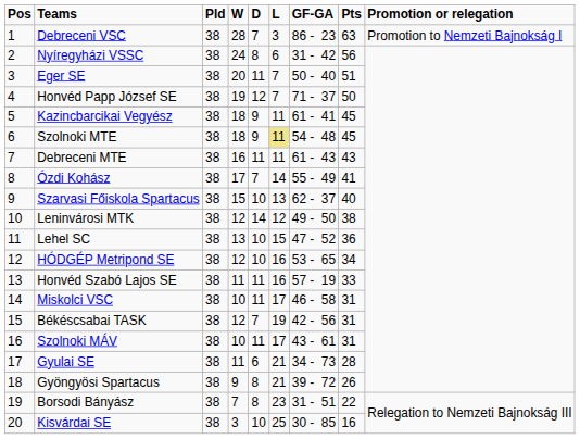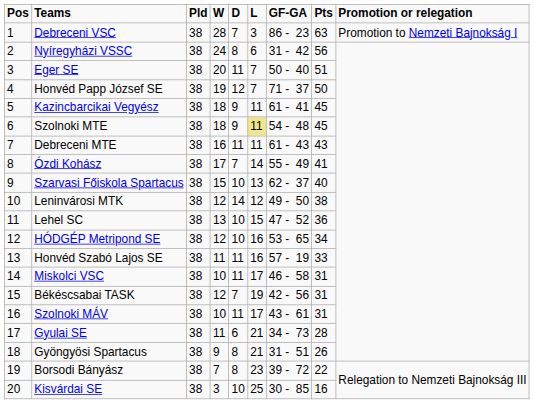Gyöngyösi Spartacus | GF-GA: 39 - 72 -> 31 - 51
Borsodi Bányász | GF-GA: 31 - 51 -> 39 - 72
